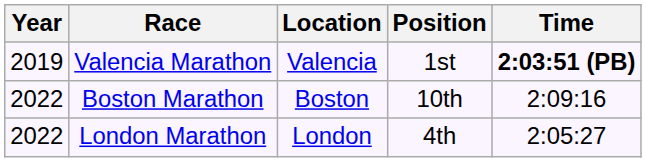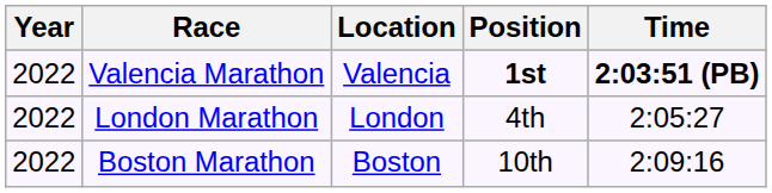Valencia Marathon | Year: 2019 -> 2022
Valencia Marathon | Position: normal -> bold
rows swapped: Boston Marathon <-> London Marathon
